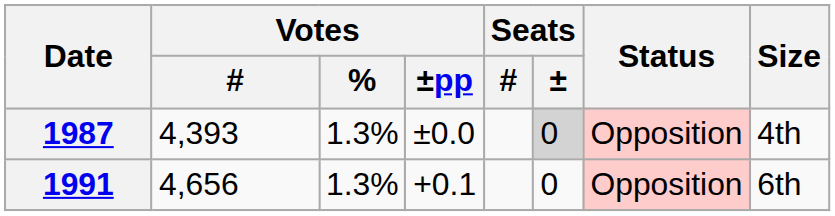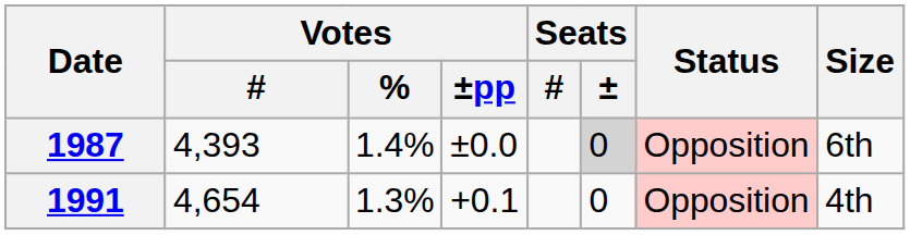1987 | Votes / %: 1.3% -> 1.4%
1987 | Size: 4th -> 6th
1991 | Votes / #: 4,656 -> 4,654
1991 | Size: 6th -> 4th
